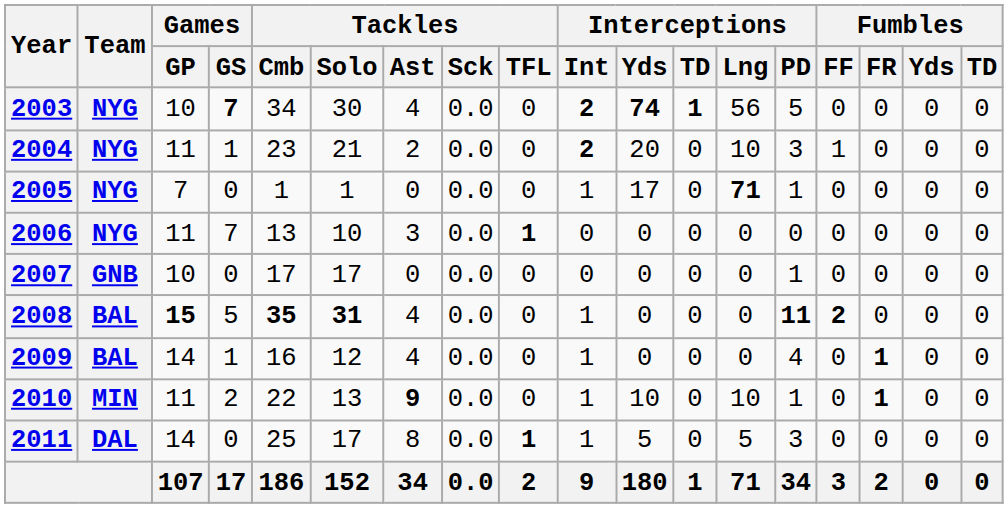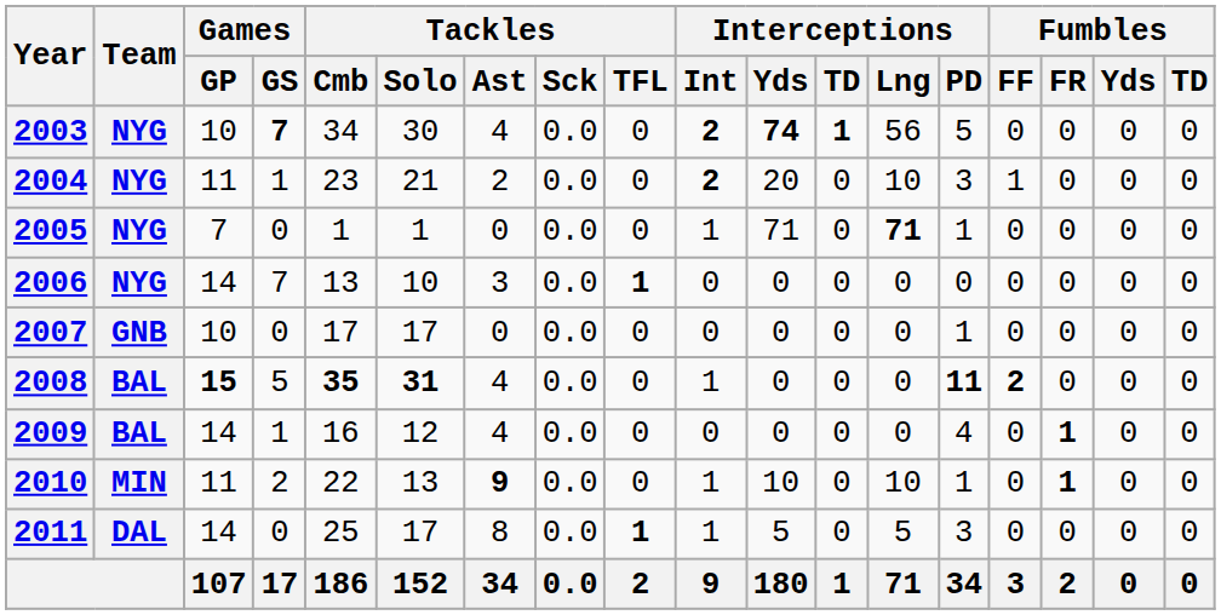2005 | Interceptions / Yds: 17 -> 71
2006 | Games / GP: 11 -> 14
2009 | Interceptions / Int: 1 -> 0
